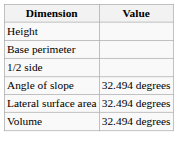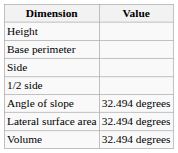+ row: Side
